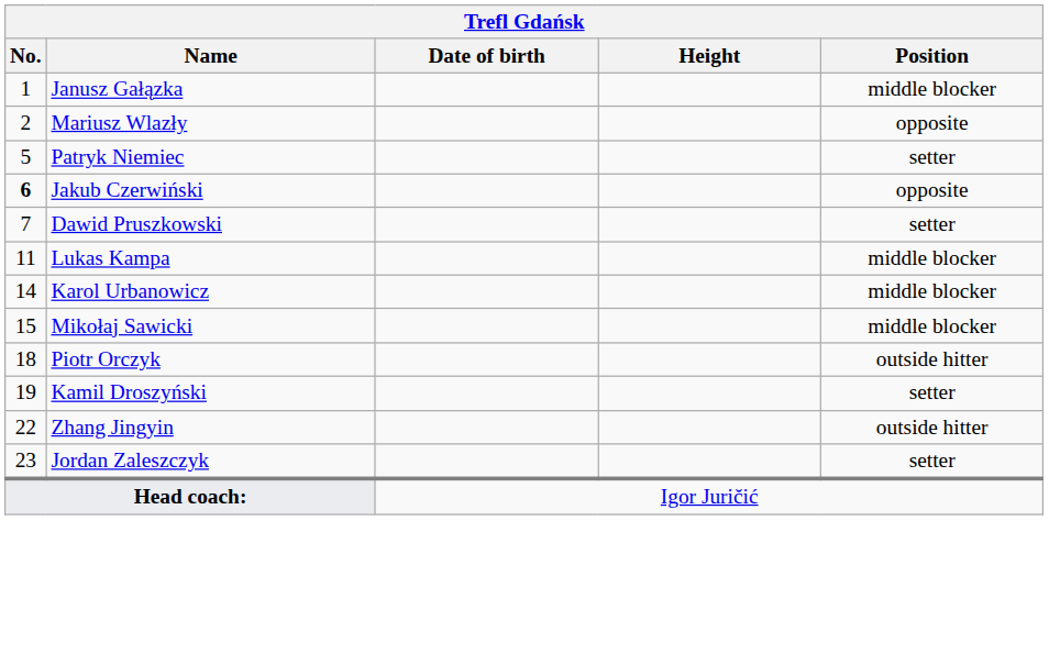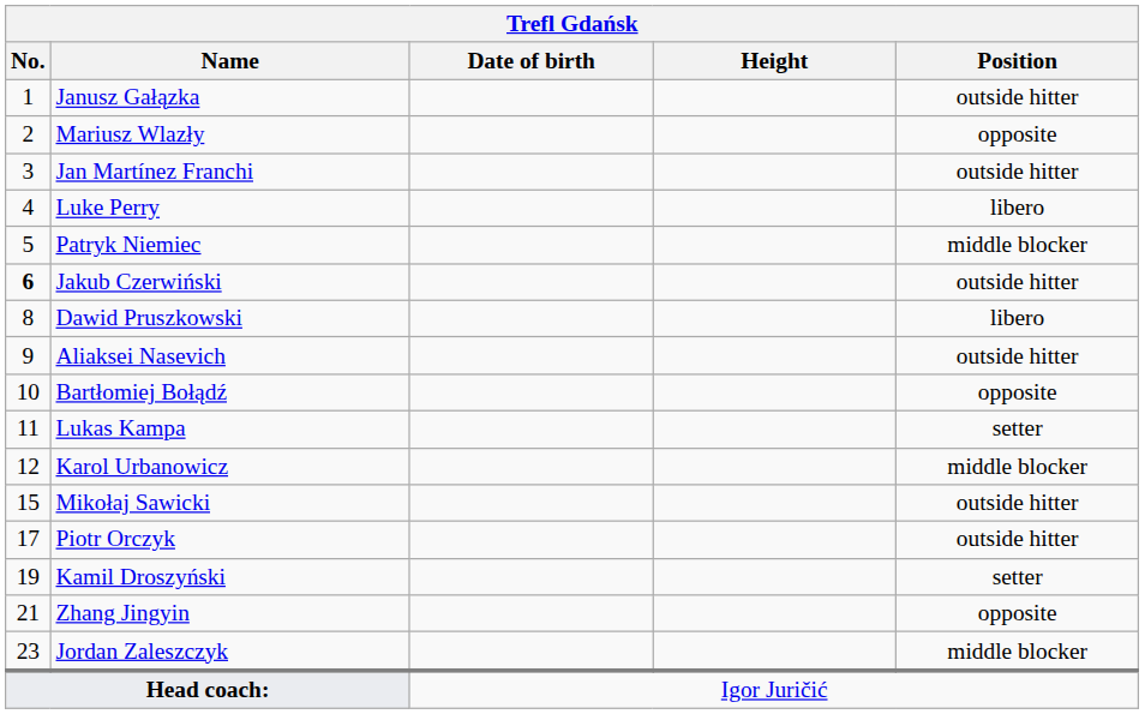Janusz Gałązka | Position: middle blocker -> outside hitter
+ row: 3 | Jan Martínez Franchi | outside hitter
+ row: 4 | Luke Perry | libero
Patryk Niemiec | Position: setter -> middle blocker
Jakub Czerwiński | Position: opposite -> outside hitter
Dawid Pruszkowski | No.: 7 -> 8
Dawid Pruszkowski | Position: setter -> libero
+ row: 9 | Aliaksei Nasevich | outside hitter
+ row: 10 | Bartłomiej Bołądź | opposite
Lukas Kampa | Position: middle blocker -> setter
Karol Urbanowicz | No.: 14 -> 12
Mikołaj Sawicki | Position: middle blocker -> outside hitter
Piotr Orczyk | No.: 18 -> 17
Zhang Jingyin | No.: 22 -> 21
Zhang Jingyin | Position: outside hitter -> opposite
Jordan Zaleszczyk | Position: setter -> middle blocker
